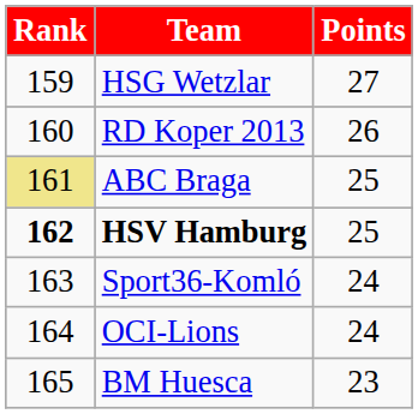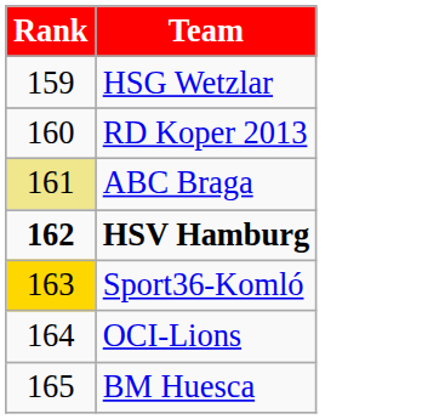- column: Points | 27 | 26 | 25 | 25 | 24 | 24 | 23
Sport36-Komló | Rank: no background -> gold background
